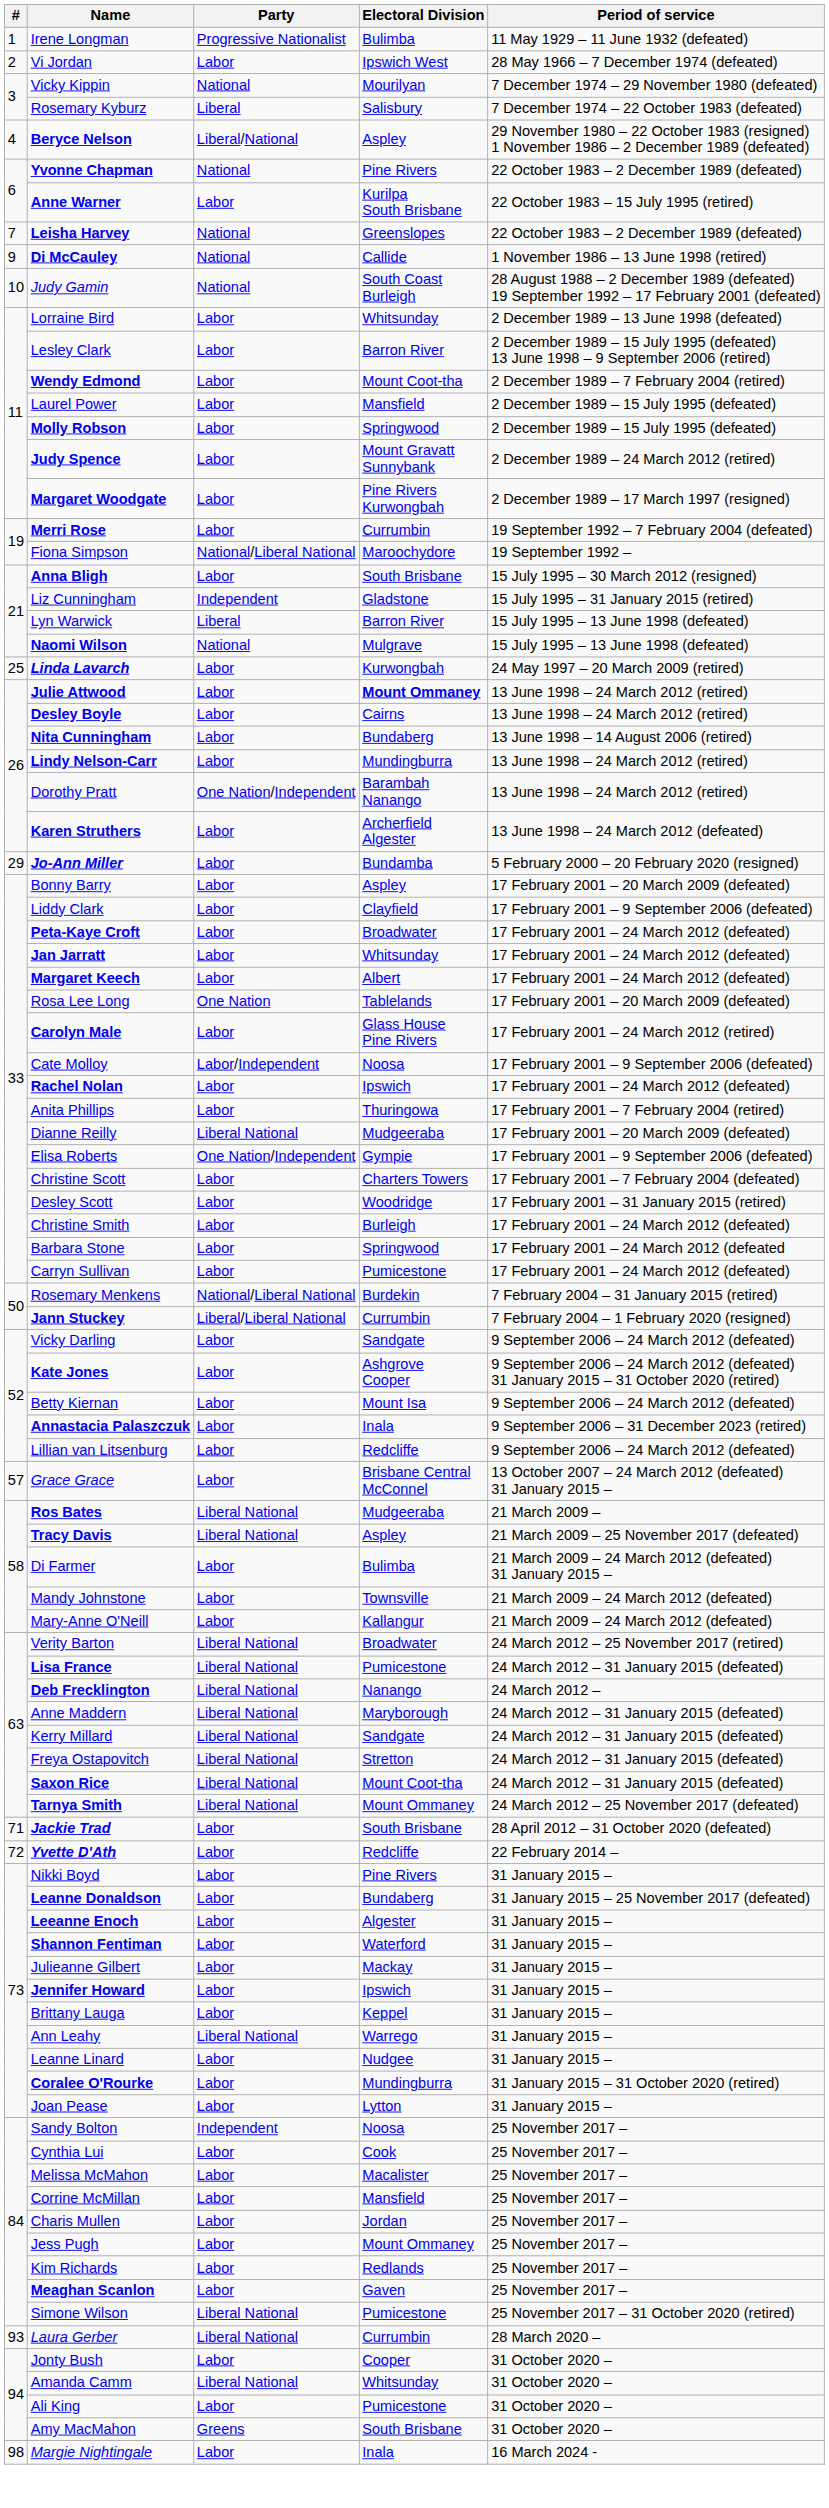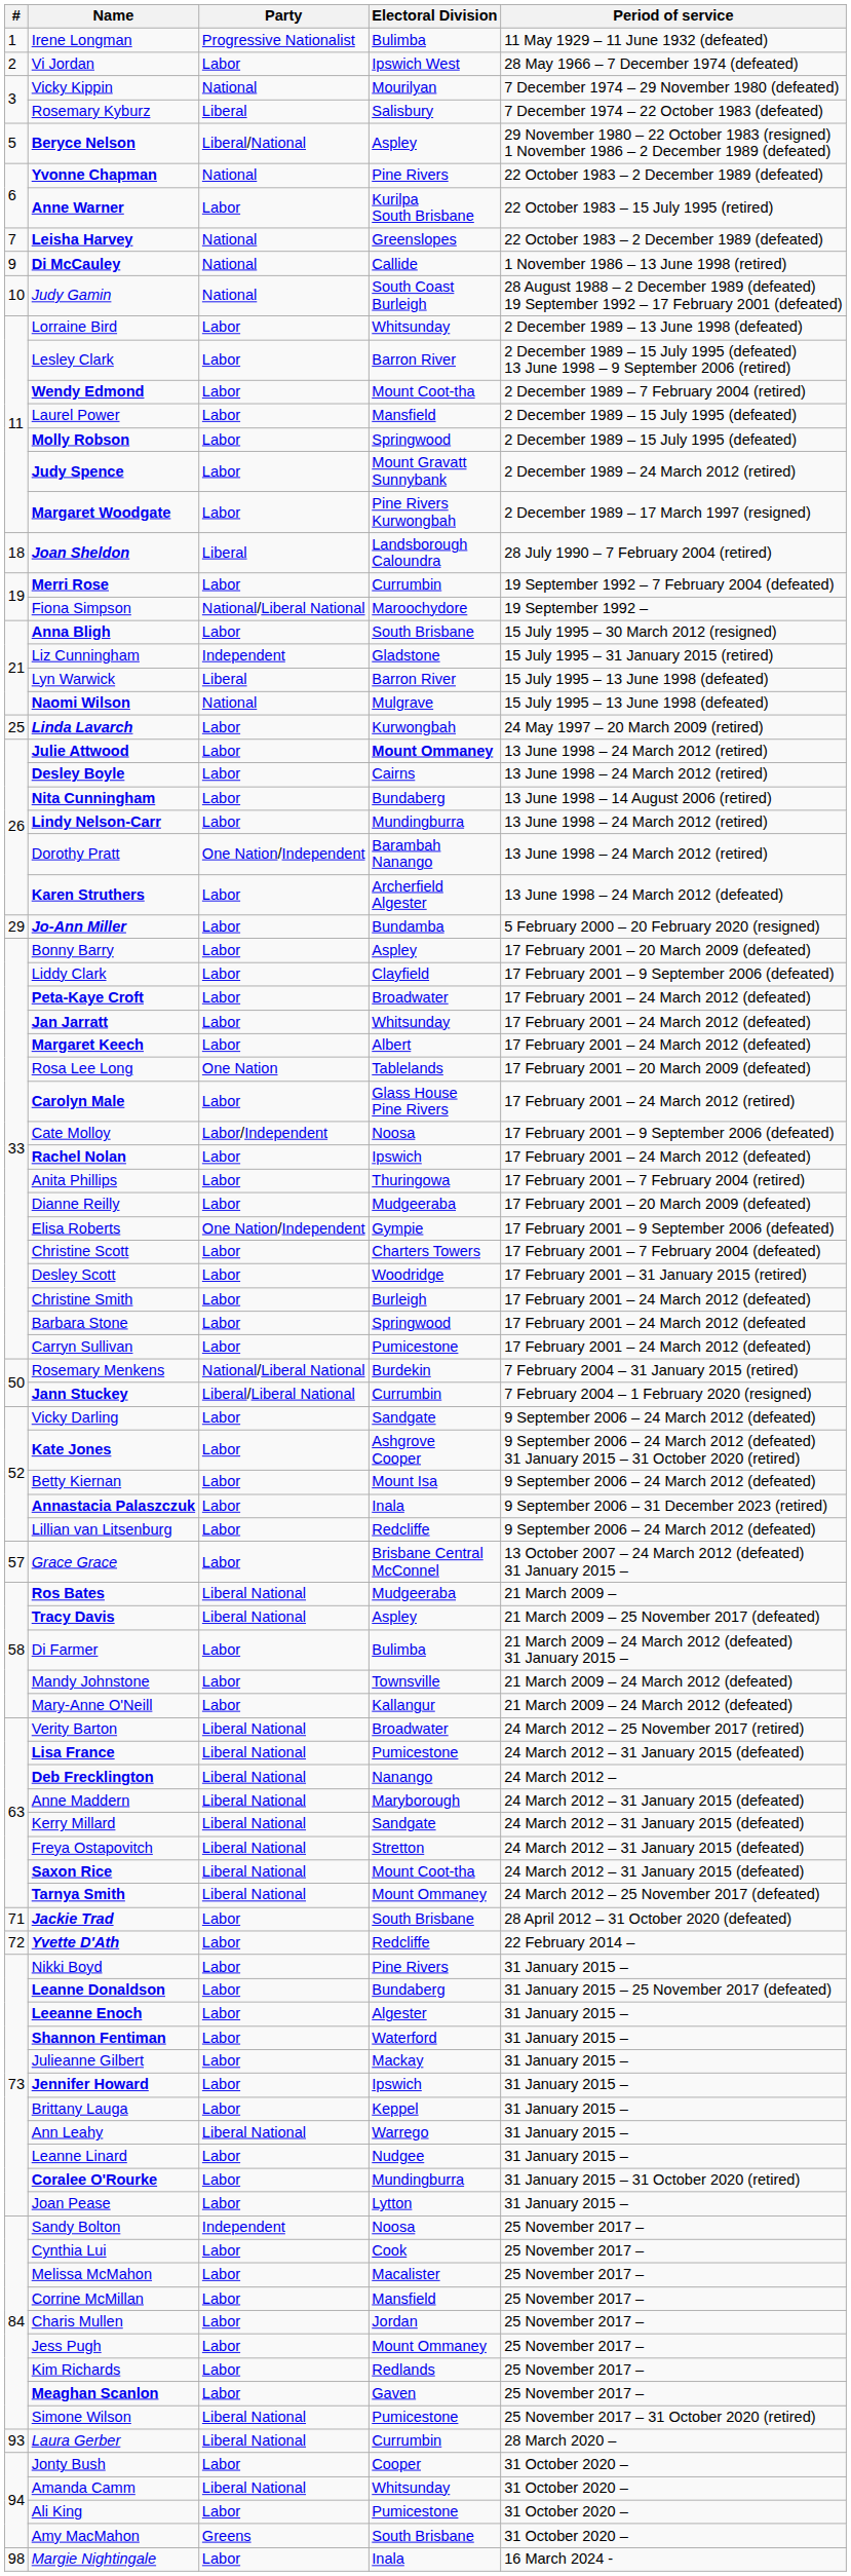Beryce Nelson | #: 4 -> 5
+ row: 18 | Joan Sheldon | Liberal | Landsborough Caloundra | 28 July 1990 – 7 February 2004 (retired)
Dianne Reilly | Party: Liberal National -> Labor
